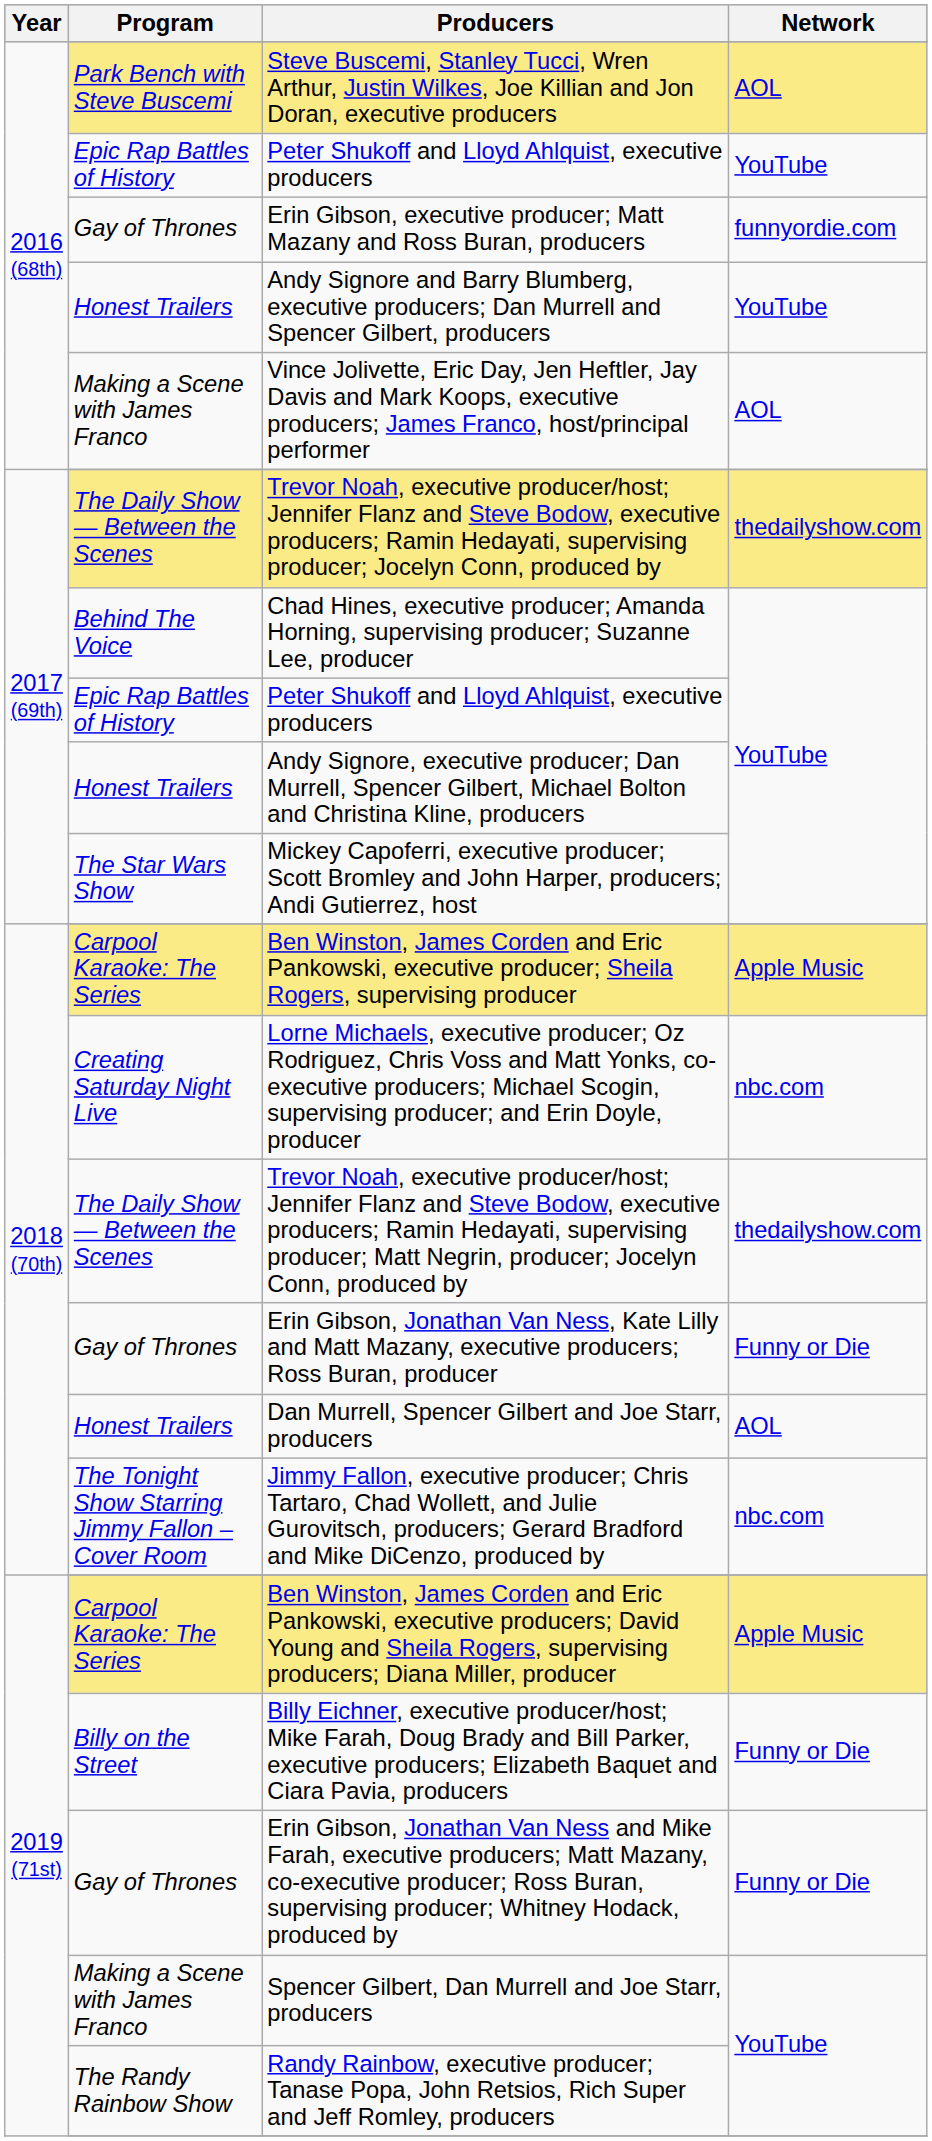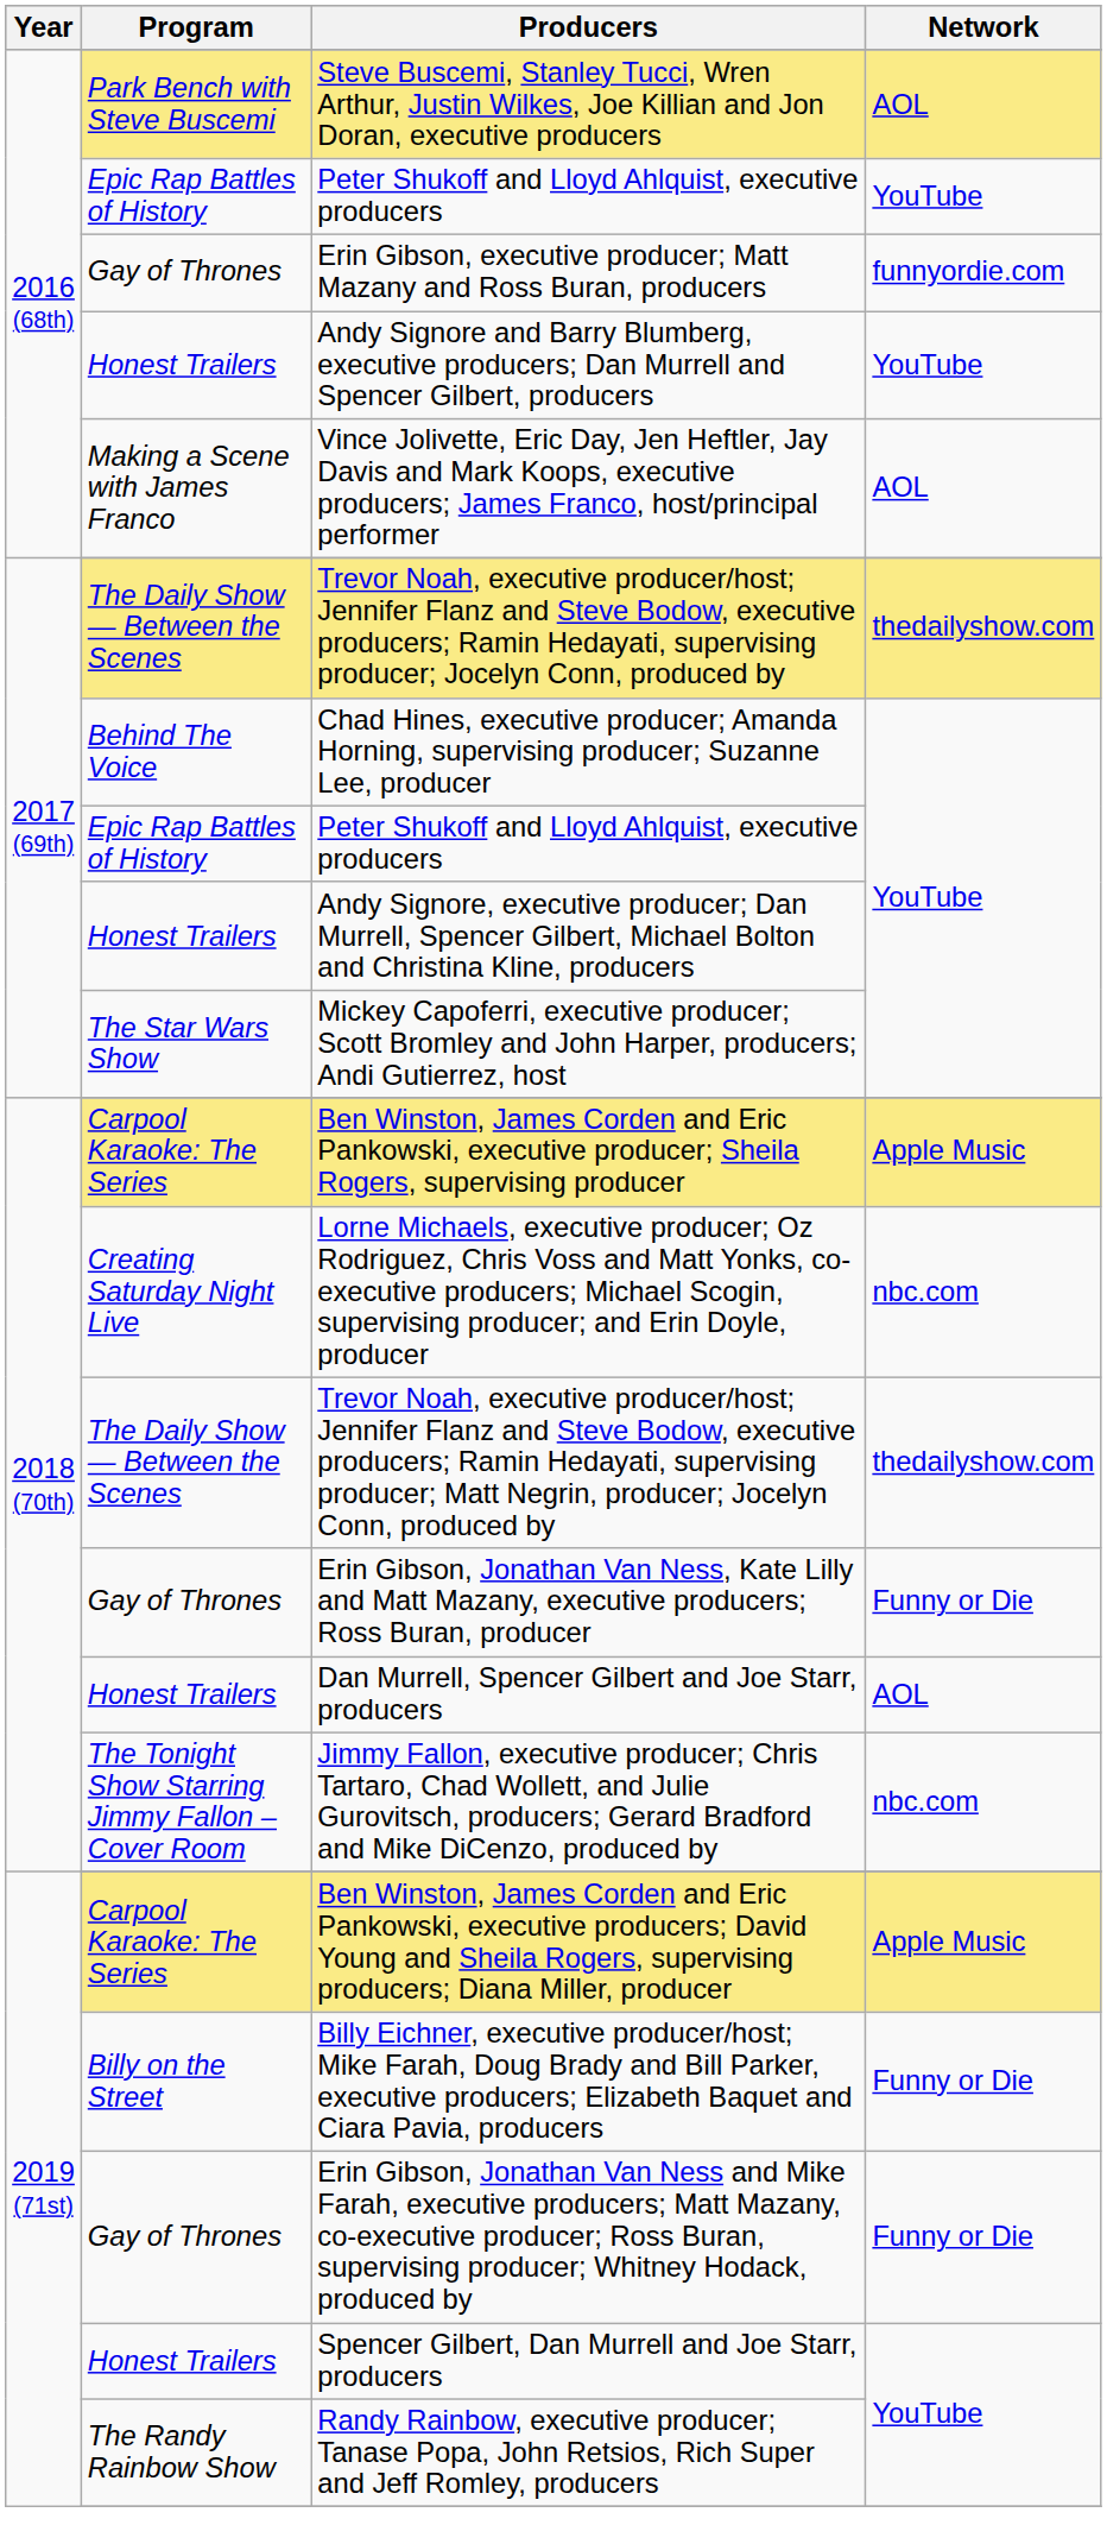Spencer Gilbert, Dan Murrell and Joe Starr, producers | Program: Making a Scene with James Franco -> Honest Trailers
